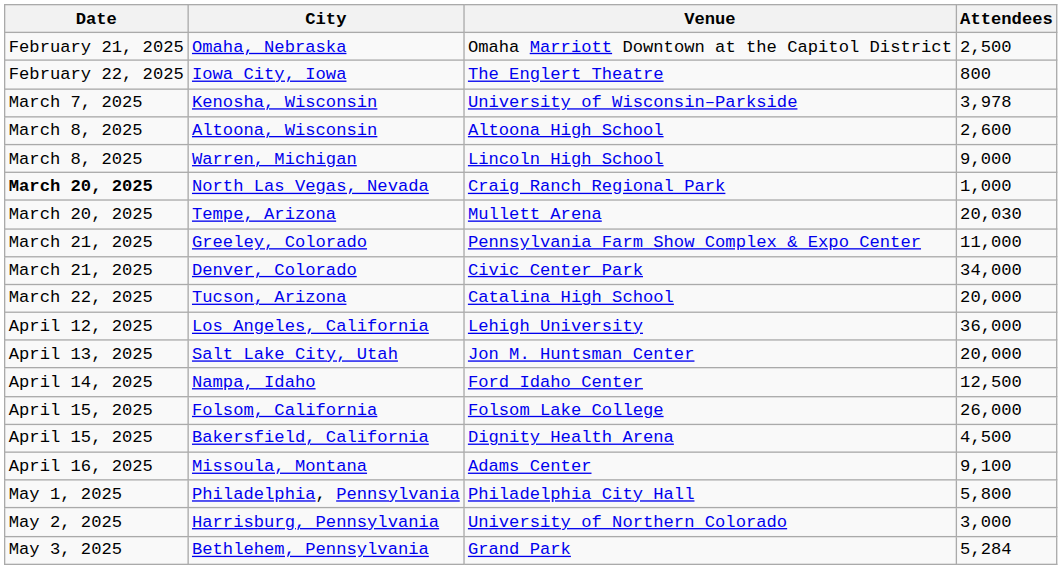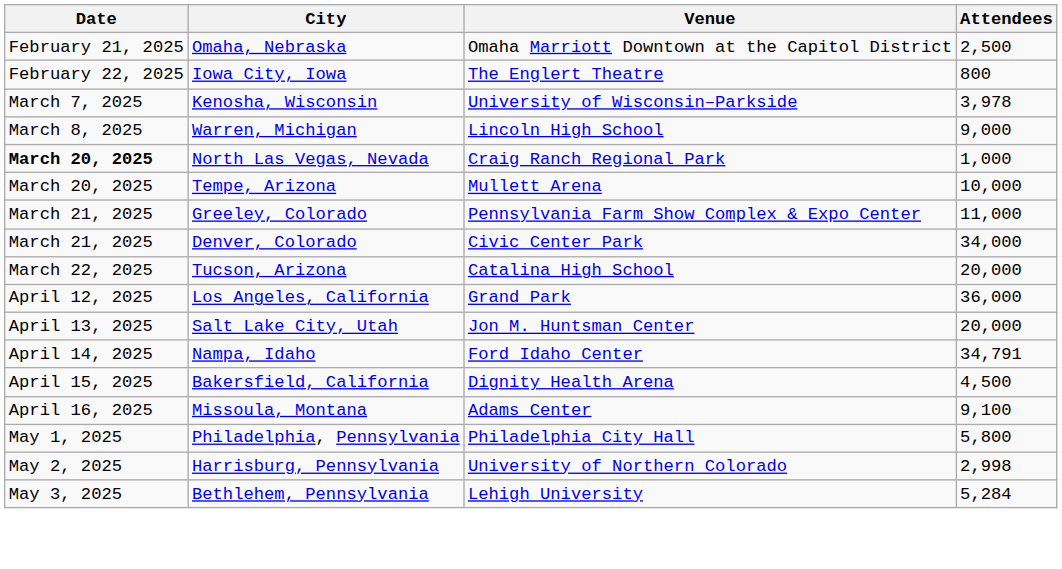- row: March 8, 2025 | Altoona, Wisconsin | Altoona High School | 2,600
Tempe, Arizona | Attendees: 20,030 -> 10,000
Los Angeles, California | Venue: Lehigh University -> Grand Park
Nampa, Idaho | Attendees: 12,500 -> 34,791
- row: April 15, 2025 | Folsom, California | Folsom Lake College | 26,000
Harrisburg, Pennsylvania | Attendees: 3,000 -> 2,998
Bethlehem, Pennsylvania | Venue: Grand Park -> Lehigh University
